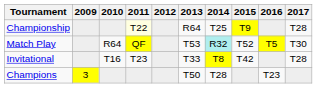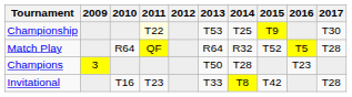Championship | 2013: R64 -> T53
Championship | 2017: T28 -> T30
Match Play | 2013: T53 -> R64
Match Play | 2014: paleturquoise background -> no background
Match Play | 2017: T30 -> T28
rows swapped: Invitational <-> Champions
